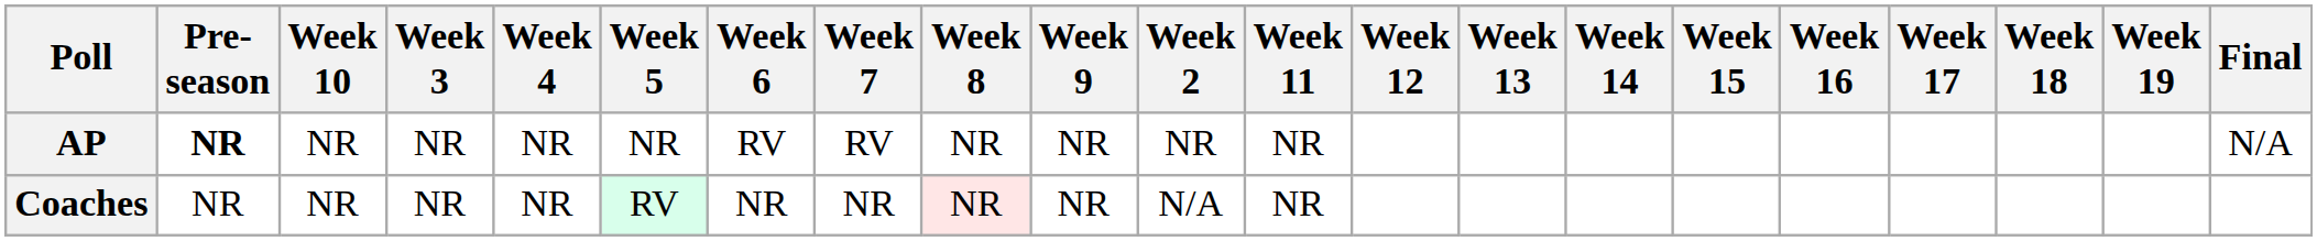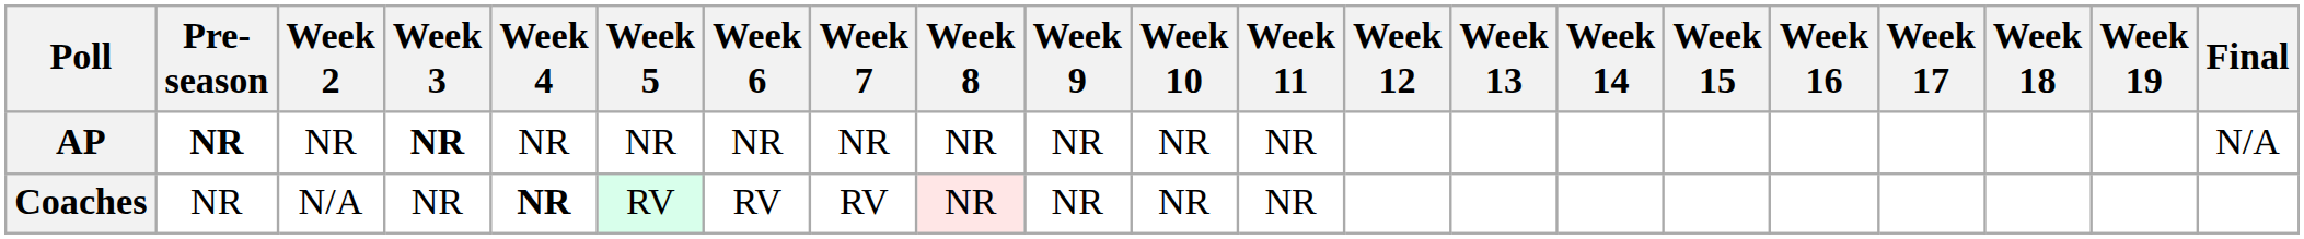columns swapped: Week 2 <-> Week 10
AP | Week 3: normal -> bold
AP | Week 6: RV -> NR
AP | Week 7: RV -> NR
Coaches | Week 4: normal -> bold
Coaches | Week 6: NR -> RV
Coaches | Week 7: NR -> RV
